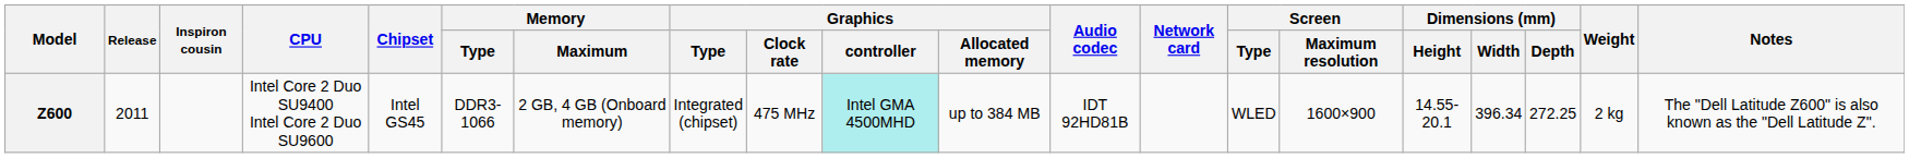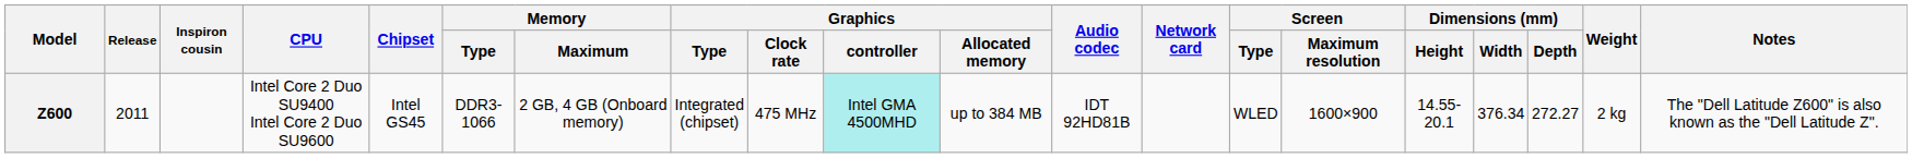Z600 | Dimensions (mm) / Width: 396.34 -> 376.34
Z600 | Dimensions (mm) / Depth: 272.25 -> 272.27
